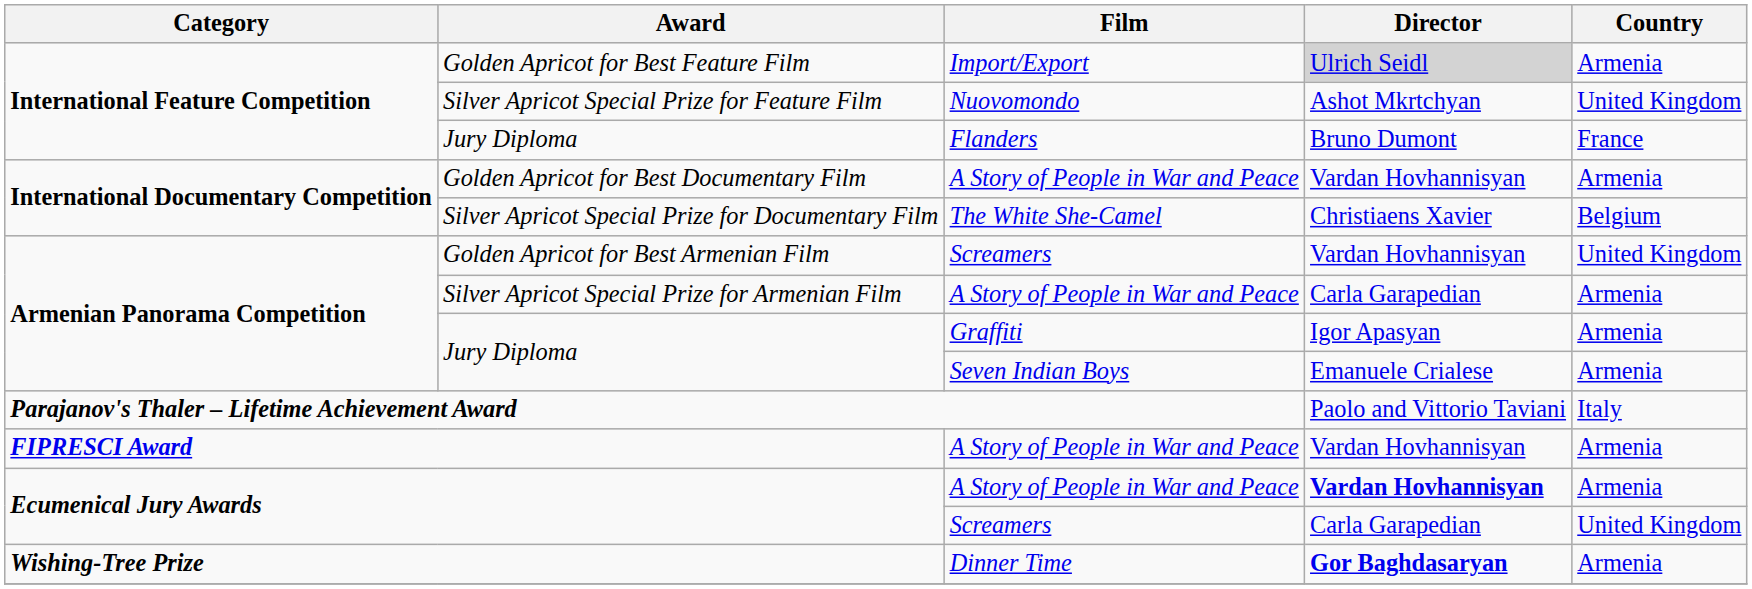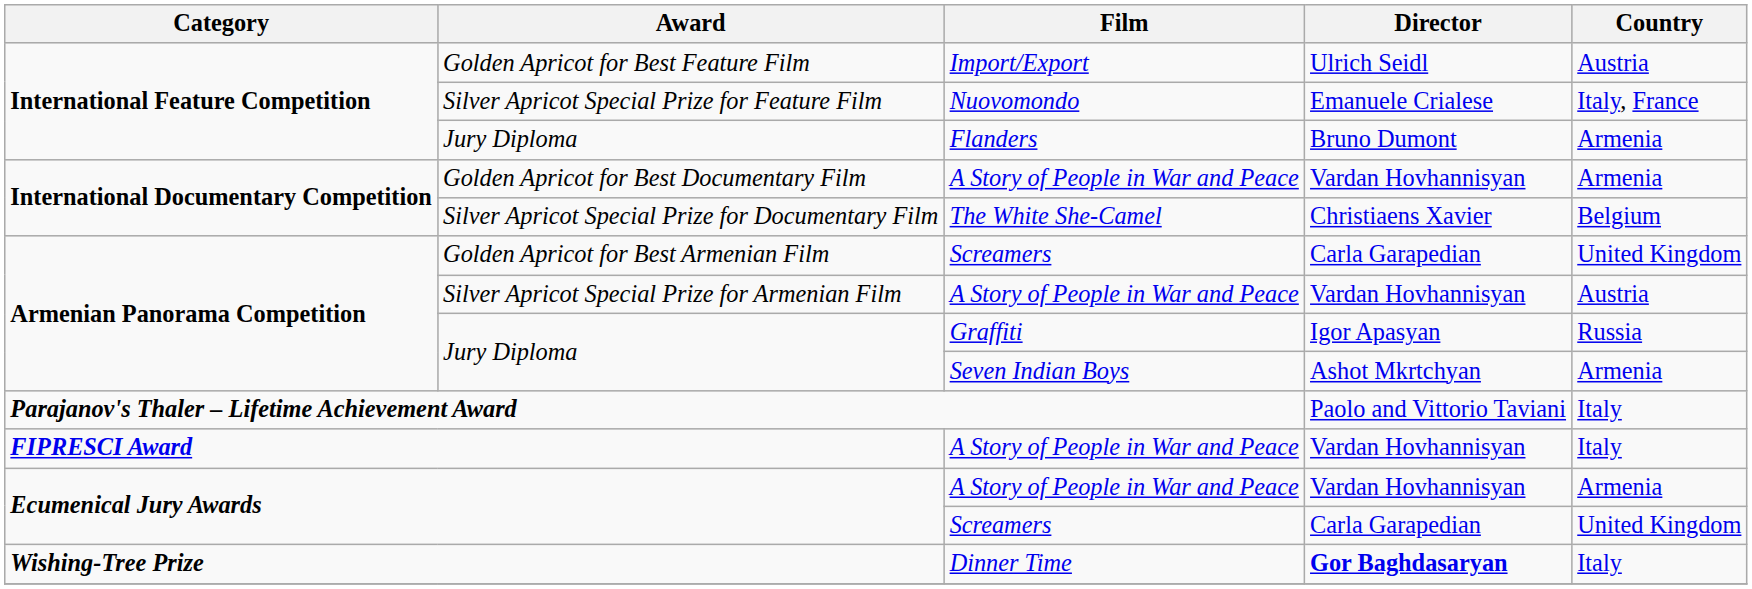Golden Apricot for Best Feature Film | Director: lightgrey background -> no background
Golden Apricot for Best Feature Film | Country: Armenia -> Austria
Silver Apricot Special Prize for Feature Film | Director: Ashot Mkrtchyan -> Emanuele Crialese
Silver Apricot Special Prize for Feature Film | Country: United Kingdom -> Italy, France
Jury Diploma / Flanders | Country: France -> Armenia
Golden Apricot for Best Armenian Film | Director: Vardan Hovhannisyan -> Carla Garapedian
Silver Apricot Special Prize for Armenian Film | Director: Carla Garapedian -> Vardan Hovhannisyan
Silver Apricot Special Prize for Armenian Film | Country: Armenia -> Austria
Jury Diploma / Graffiti | Country: Armenia -> Russia
Jury Diploma / Seven Indian Boys | Director: Emanuele Crialese -> Ashot Mkrtchyan
FIPRESCI Award | Country: Armenia -> Italy
Ecumenical Jury Awards / A Story of People in War and Peace | Director: bold -> normal
Wishing-Tree Prize | Country: Armenia -> Italy
